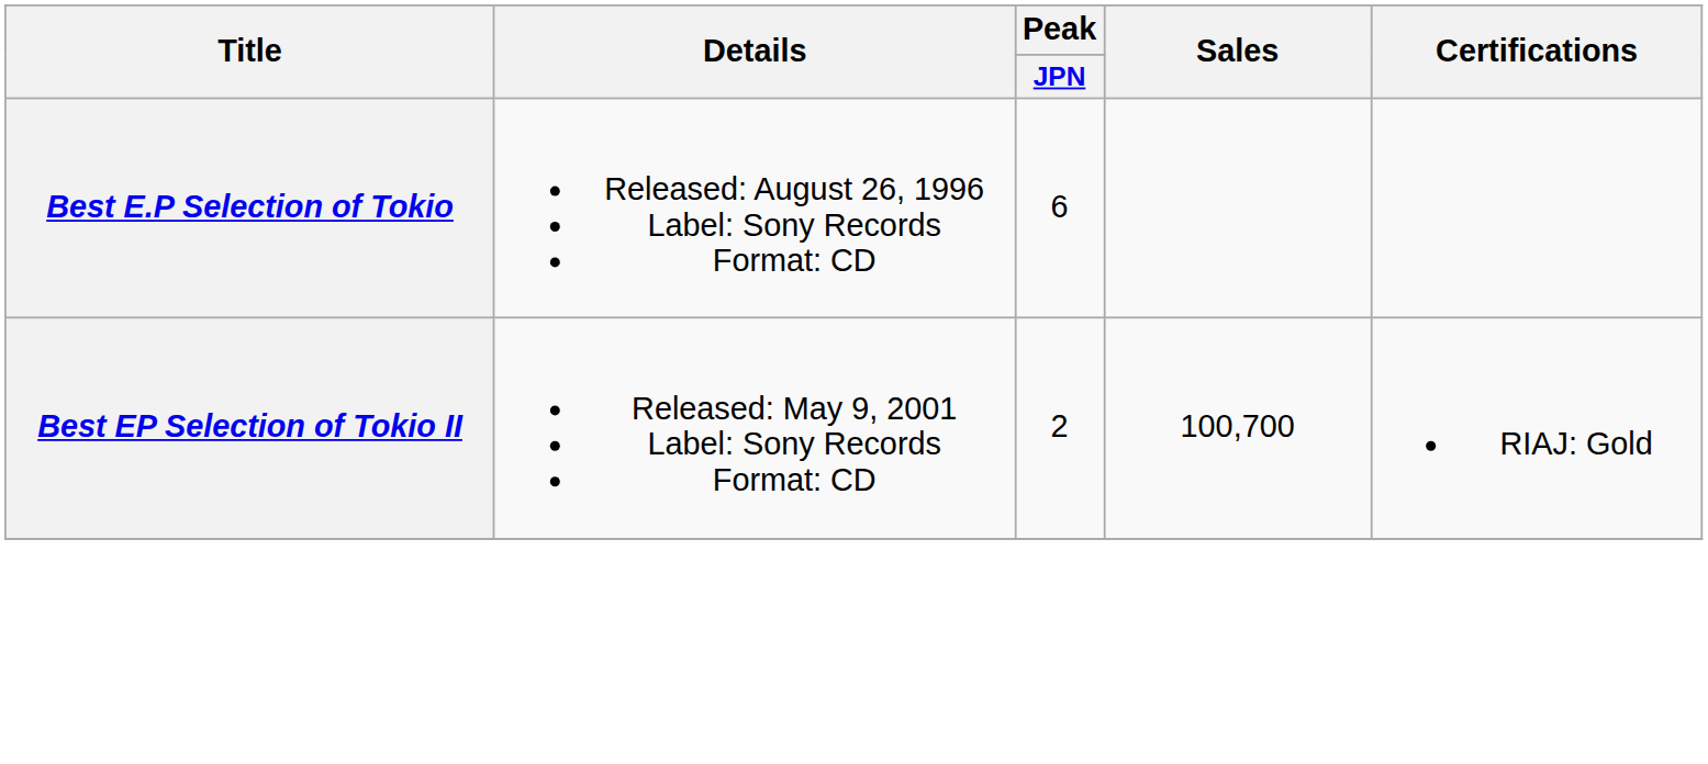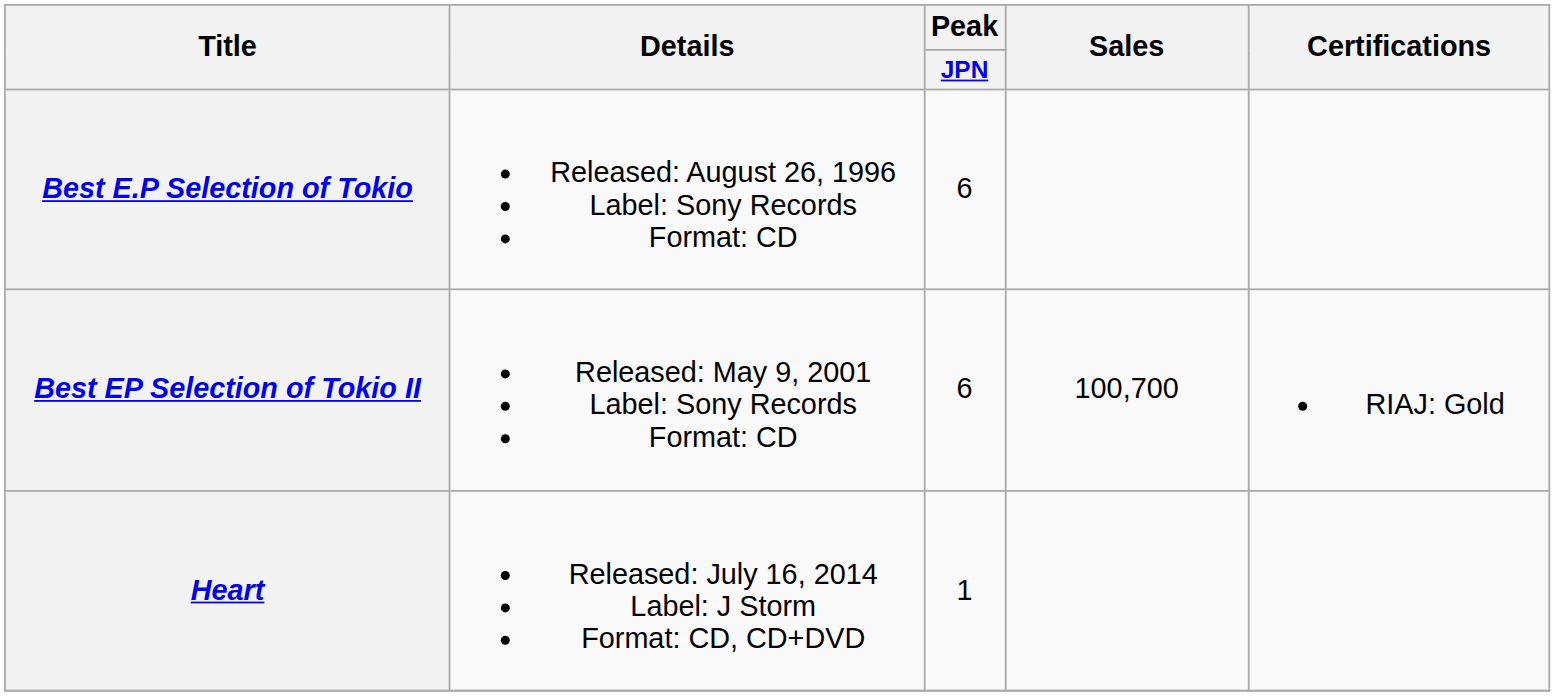Best EP Selection of Tokio II | Peak / JPN: 2 -> 6
+ row: Heart | Released: July 16, 2014 Label: J Storm Format: CD, CD+DVD | 1
